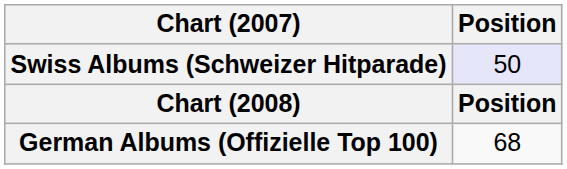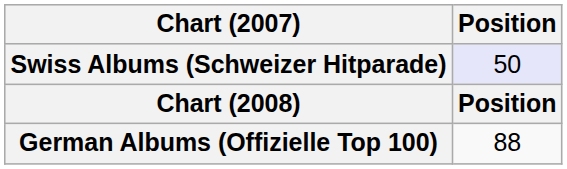German Albums (Offizielle Top 100) | Position: 68 -> 88
